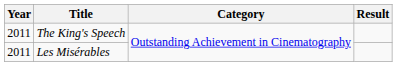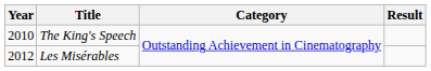The King's Speech | Year: 2011 -> 2010
Les Misérables | Year: 2011 -> 2012
